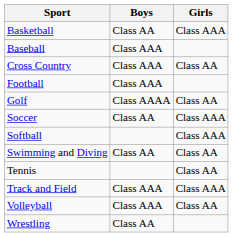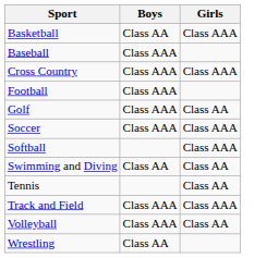Cross Country | Girls: Class AA -> Class AAA
Golf | Boys: Class AAAA -> Class AAA
Soccer | Boys: Class AA -> Class AAA
